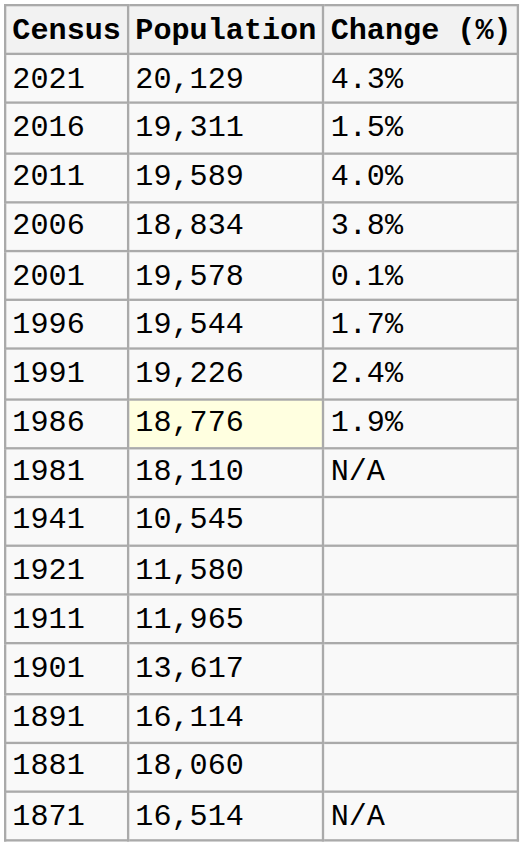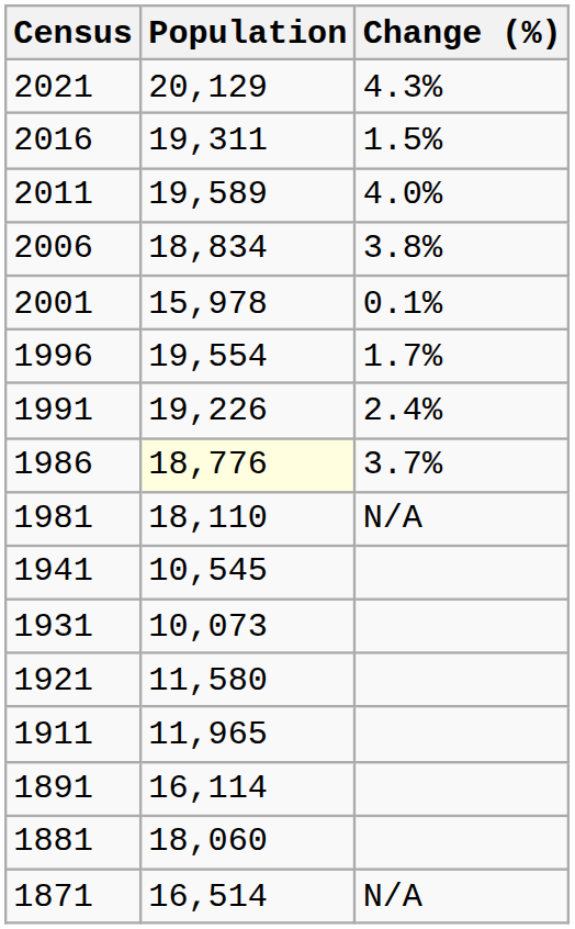2001 | Population: 19,578 -> 15,978
1996 | Population: 19,544 -> 19,554
1986 | Change (%): 1.9% -> 3.7%
+ row: 1931 | 10,073
- row: 1901 | 13,617
